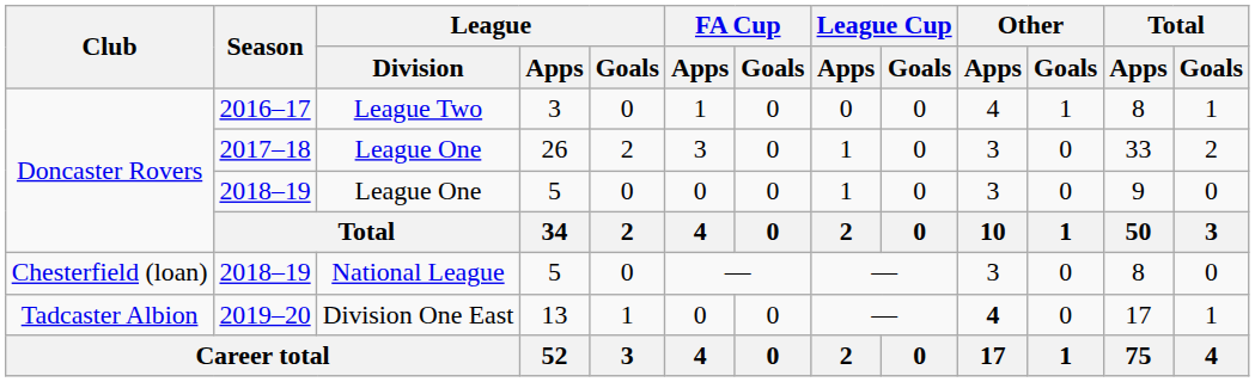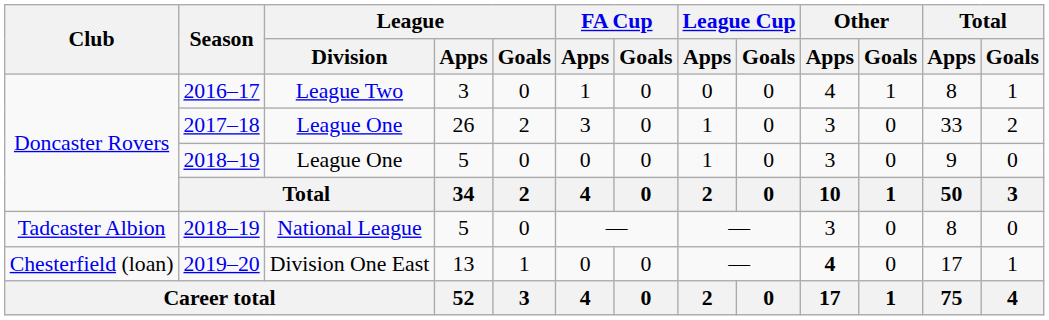2018–19 / National League | Club: Chesterfield (loan) -> Tadcaster Albion
2019–20 | Club: Tadcaster Albion -> Chesterfield (loan)
